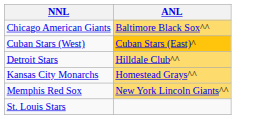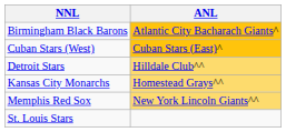+ row: Birmingham Black Barons | Atlantic City Bacharach Giants^
- row: Chicago American Giants | Baltimore Black Sox^^
